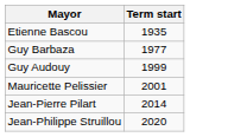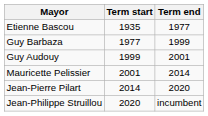+ column: Term end | 1977 | 1999 | 2001 | 2014 | 2020 | incumbent
